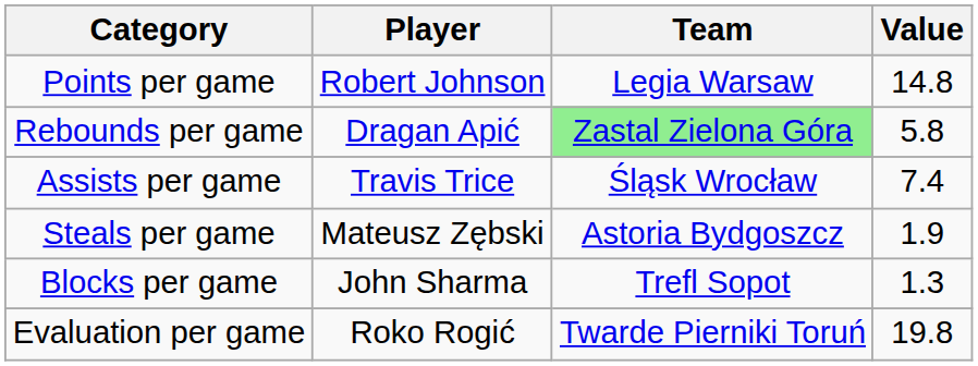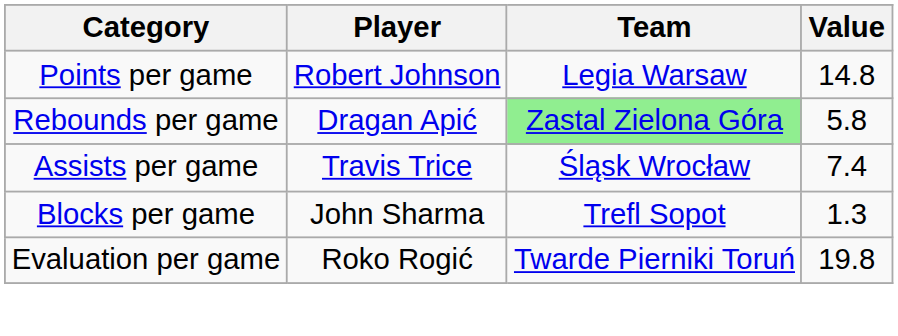- row: Steals per game | Mateusz Zębski | Astoria Bydgoszcz | 1.9
